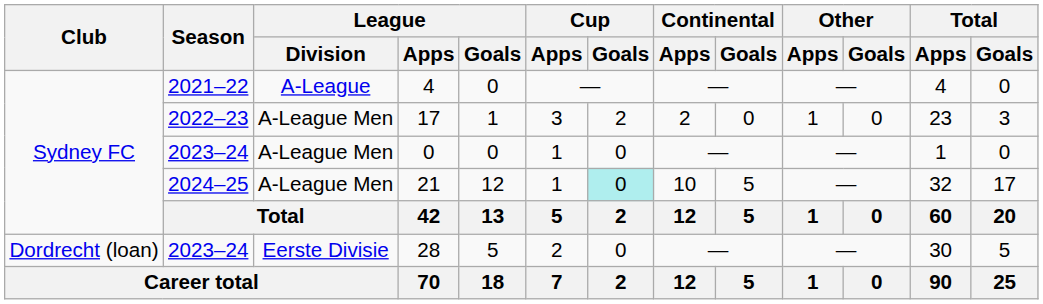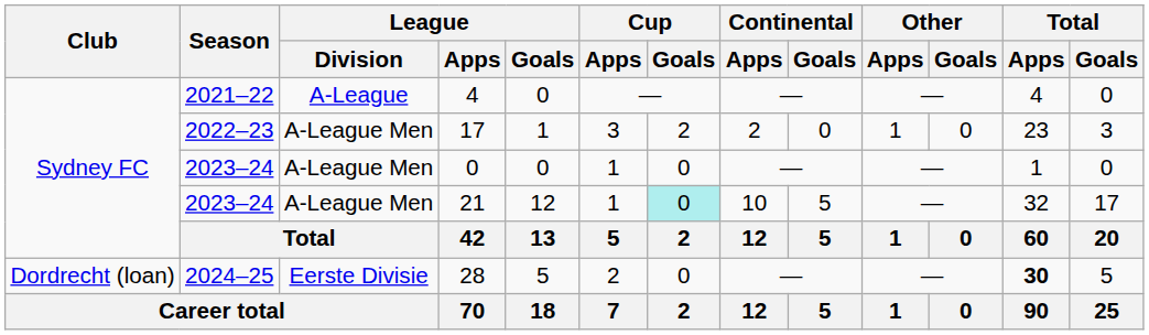21 | Season: 2024–25 -> 2023–24
28 | Season: 2023–24 -> 2024–25
28 | Total / Apps: normal -> bold
